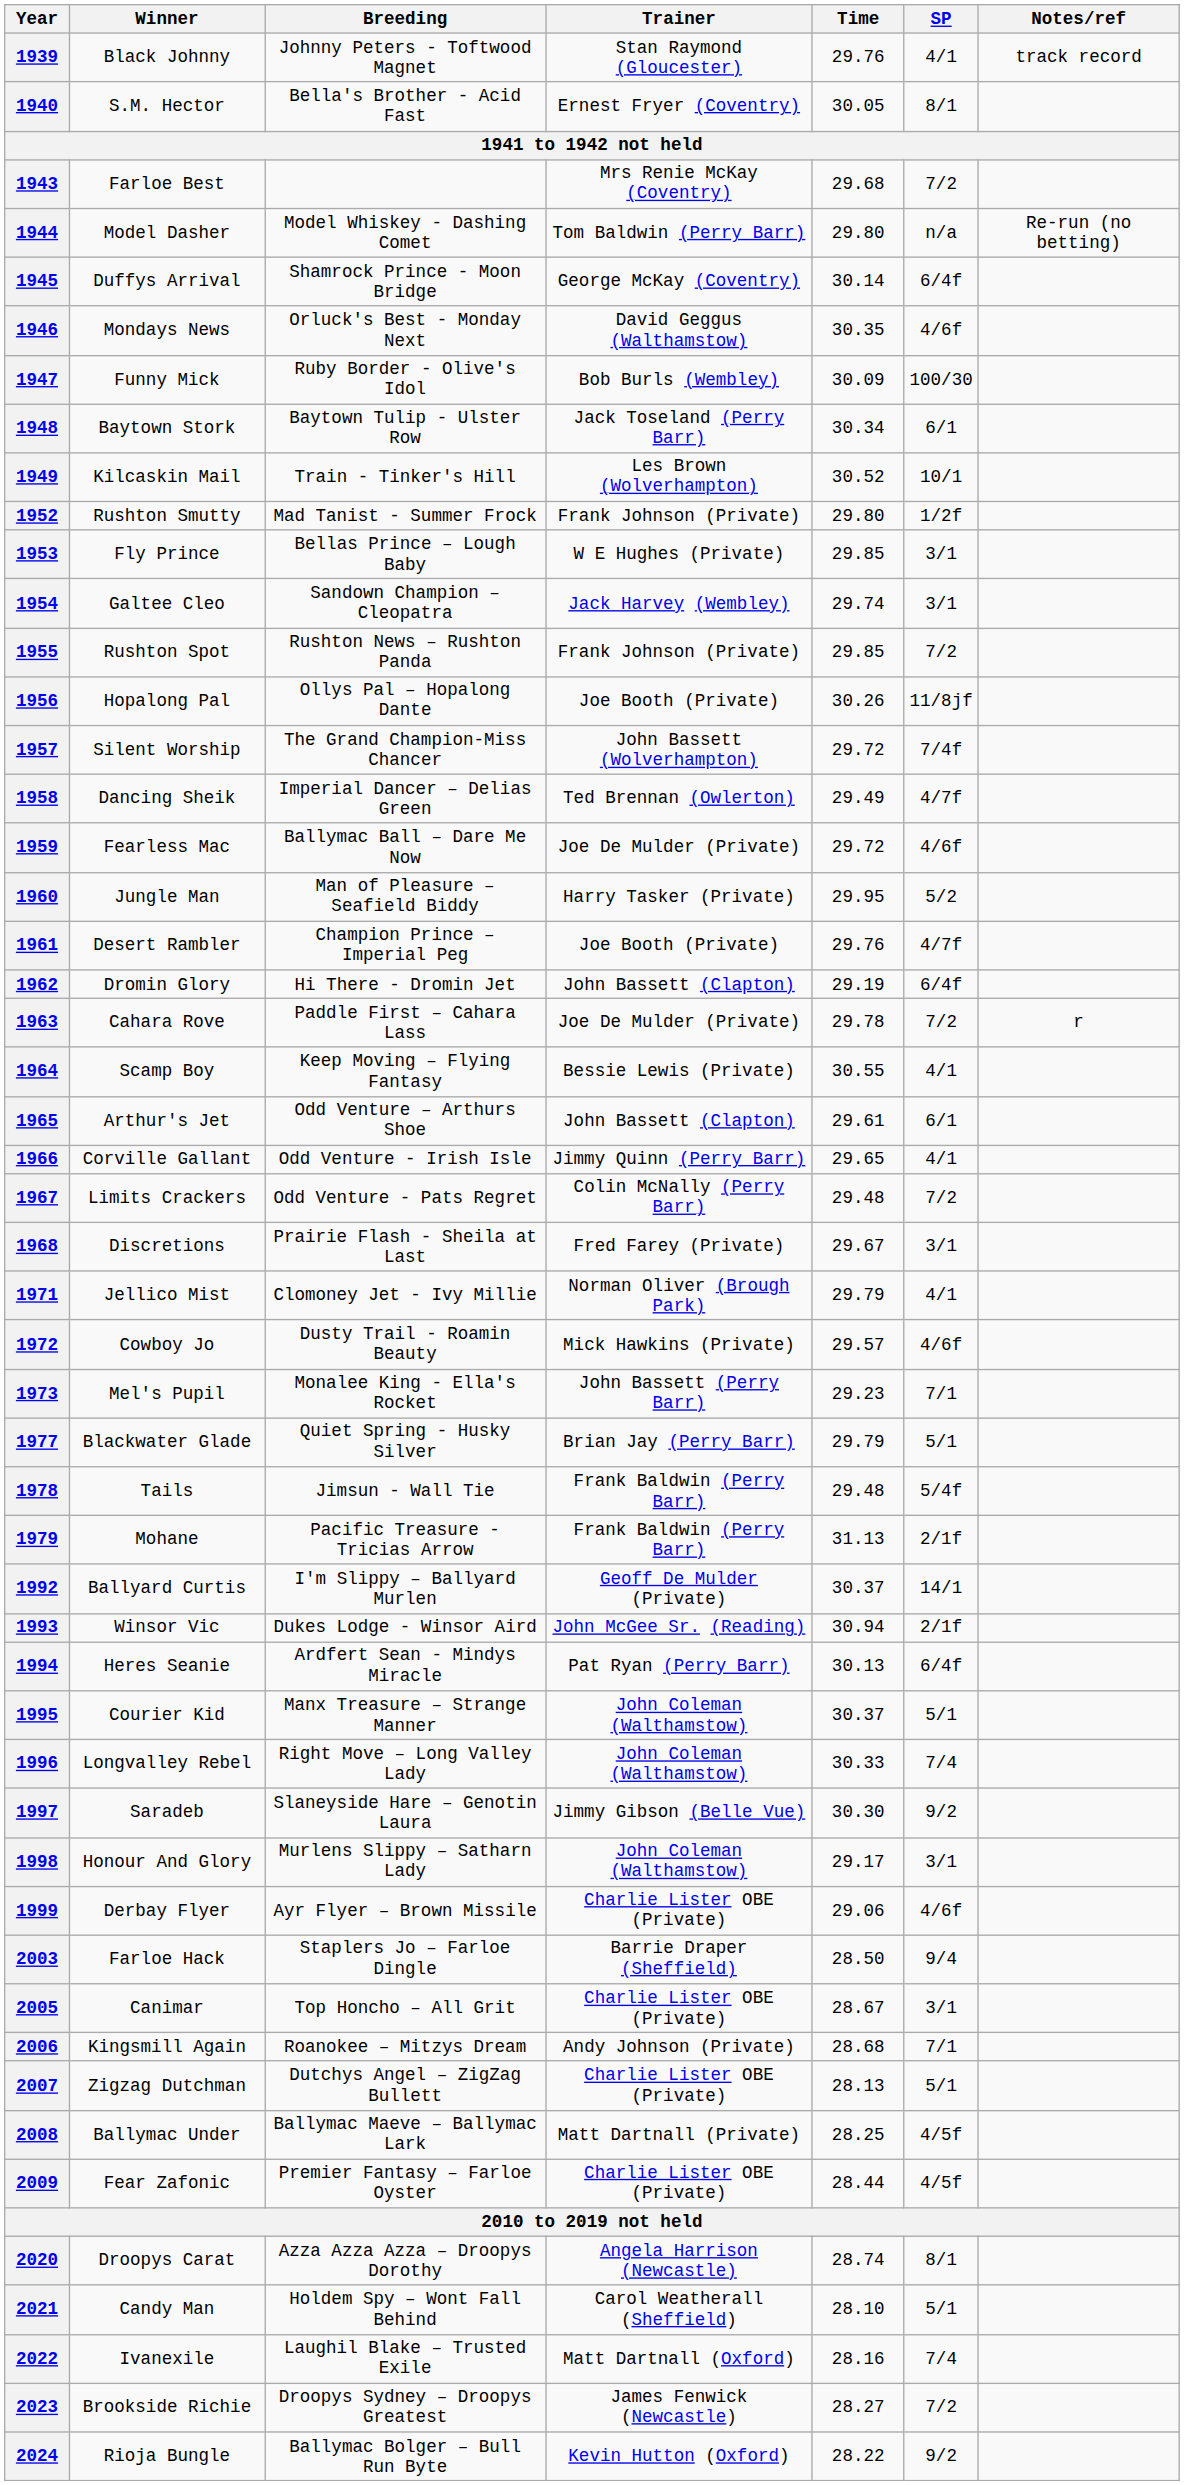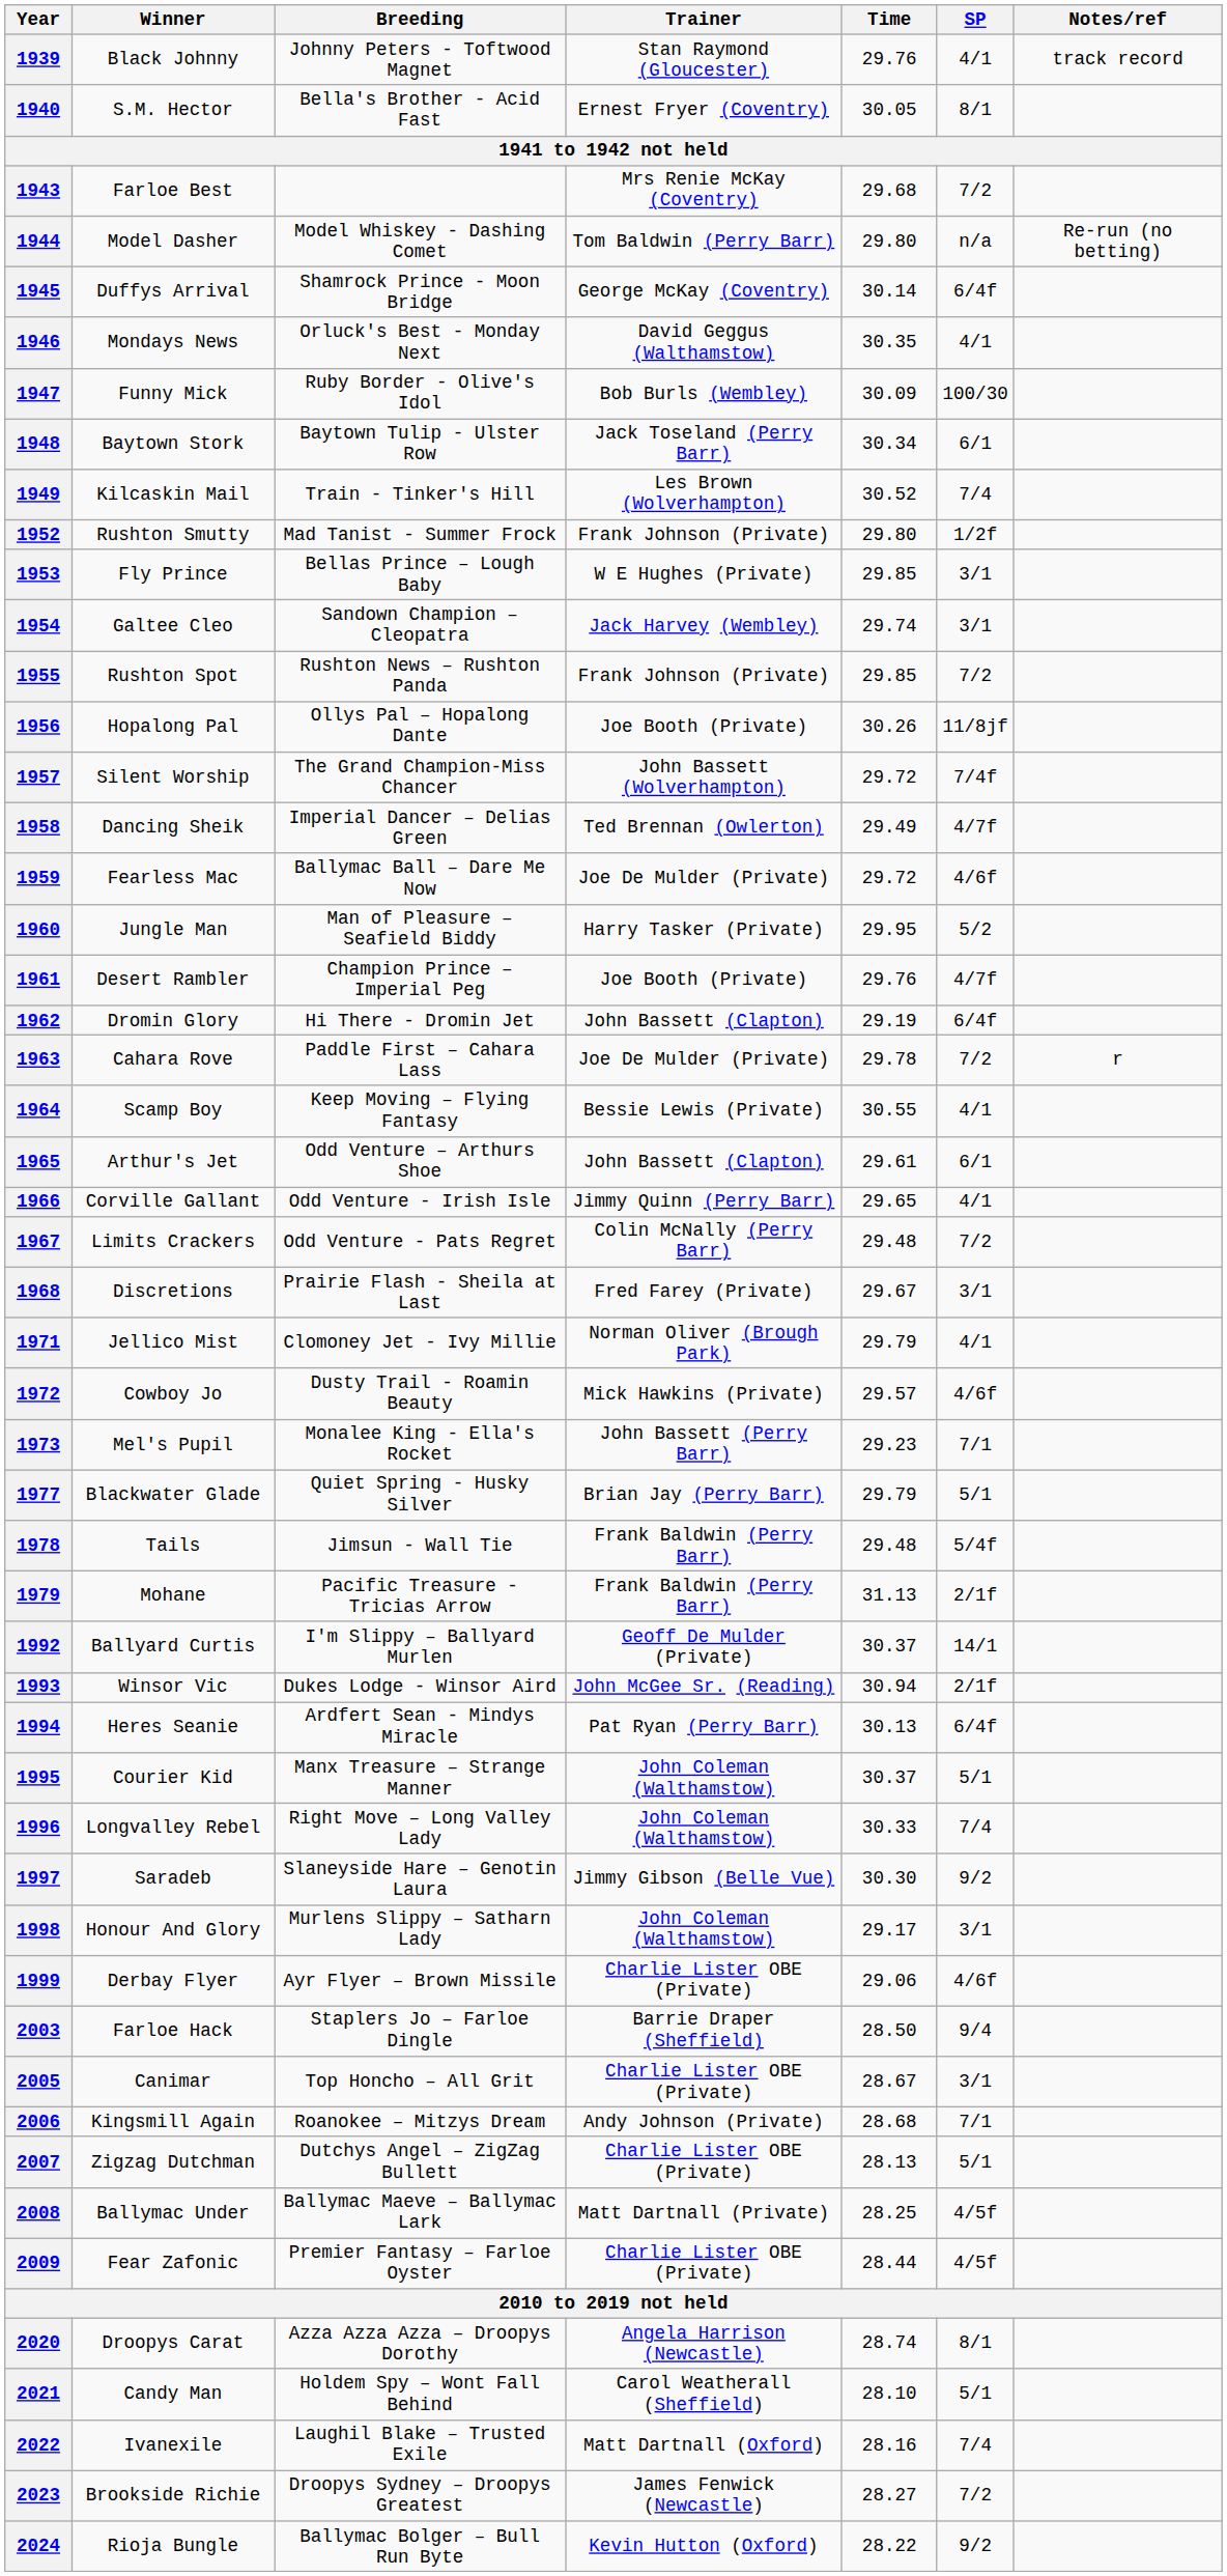1946 | SP: 4/6f -> 4/1
1949 | SP: 10/1 -> 7/4
